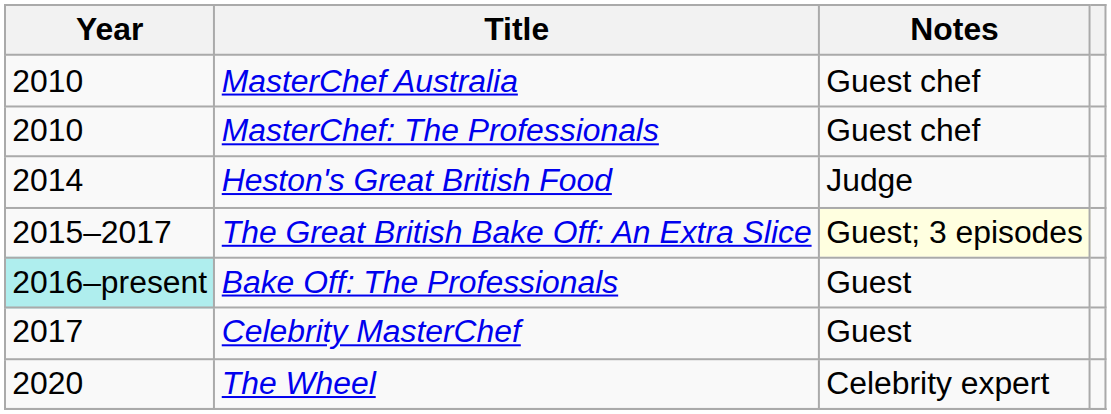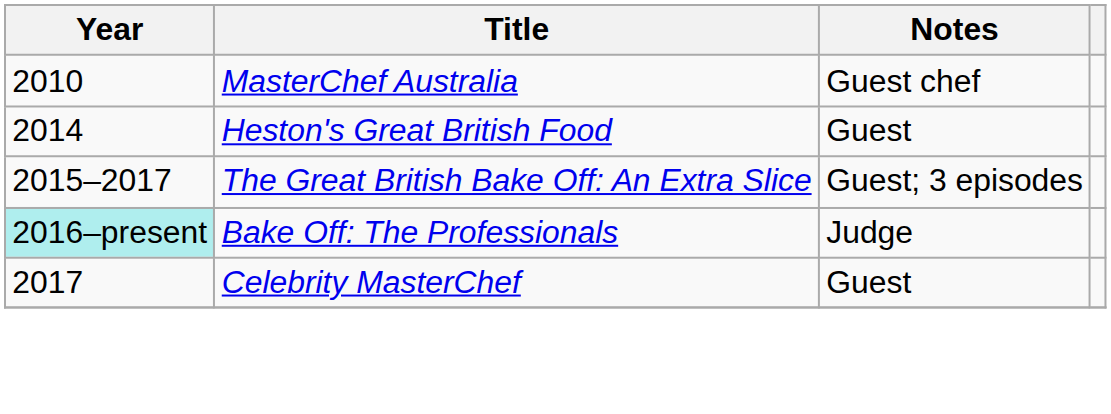- row: 2010 | MasterChef: The Professionals | Guest chef
Heston's Great British Food | Notes: Judge -> Guest
The Great British Bake Off: An Extra Slice | Notes: lightyellow background -> no background
Bake Off: The Professionals | Notes: Guest -> Judge
- row: 2020 | The Wheel | Celebrity expert
